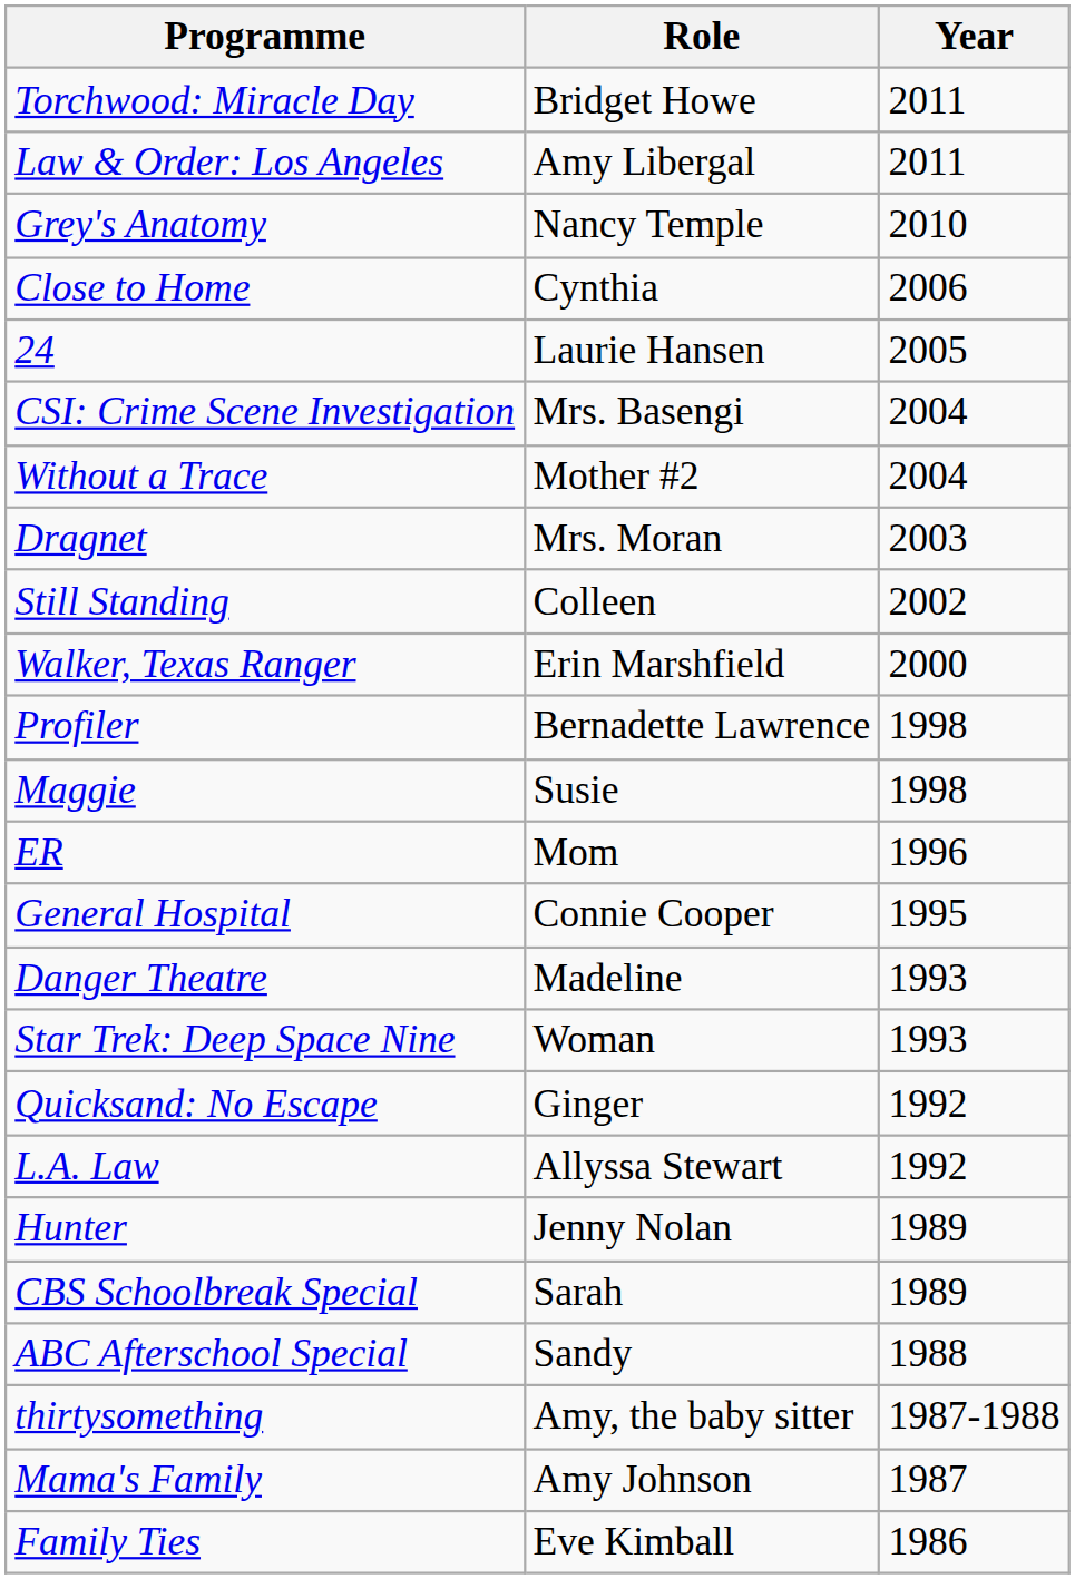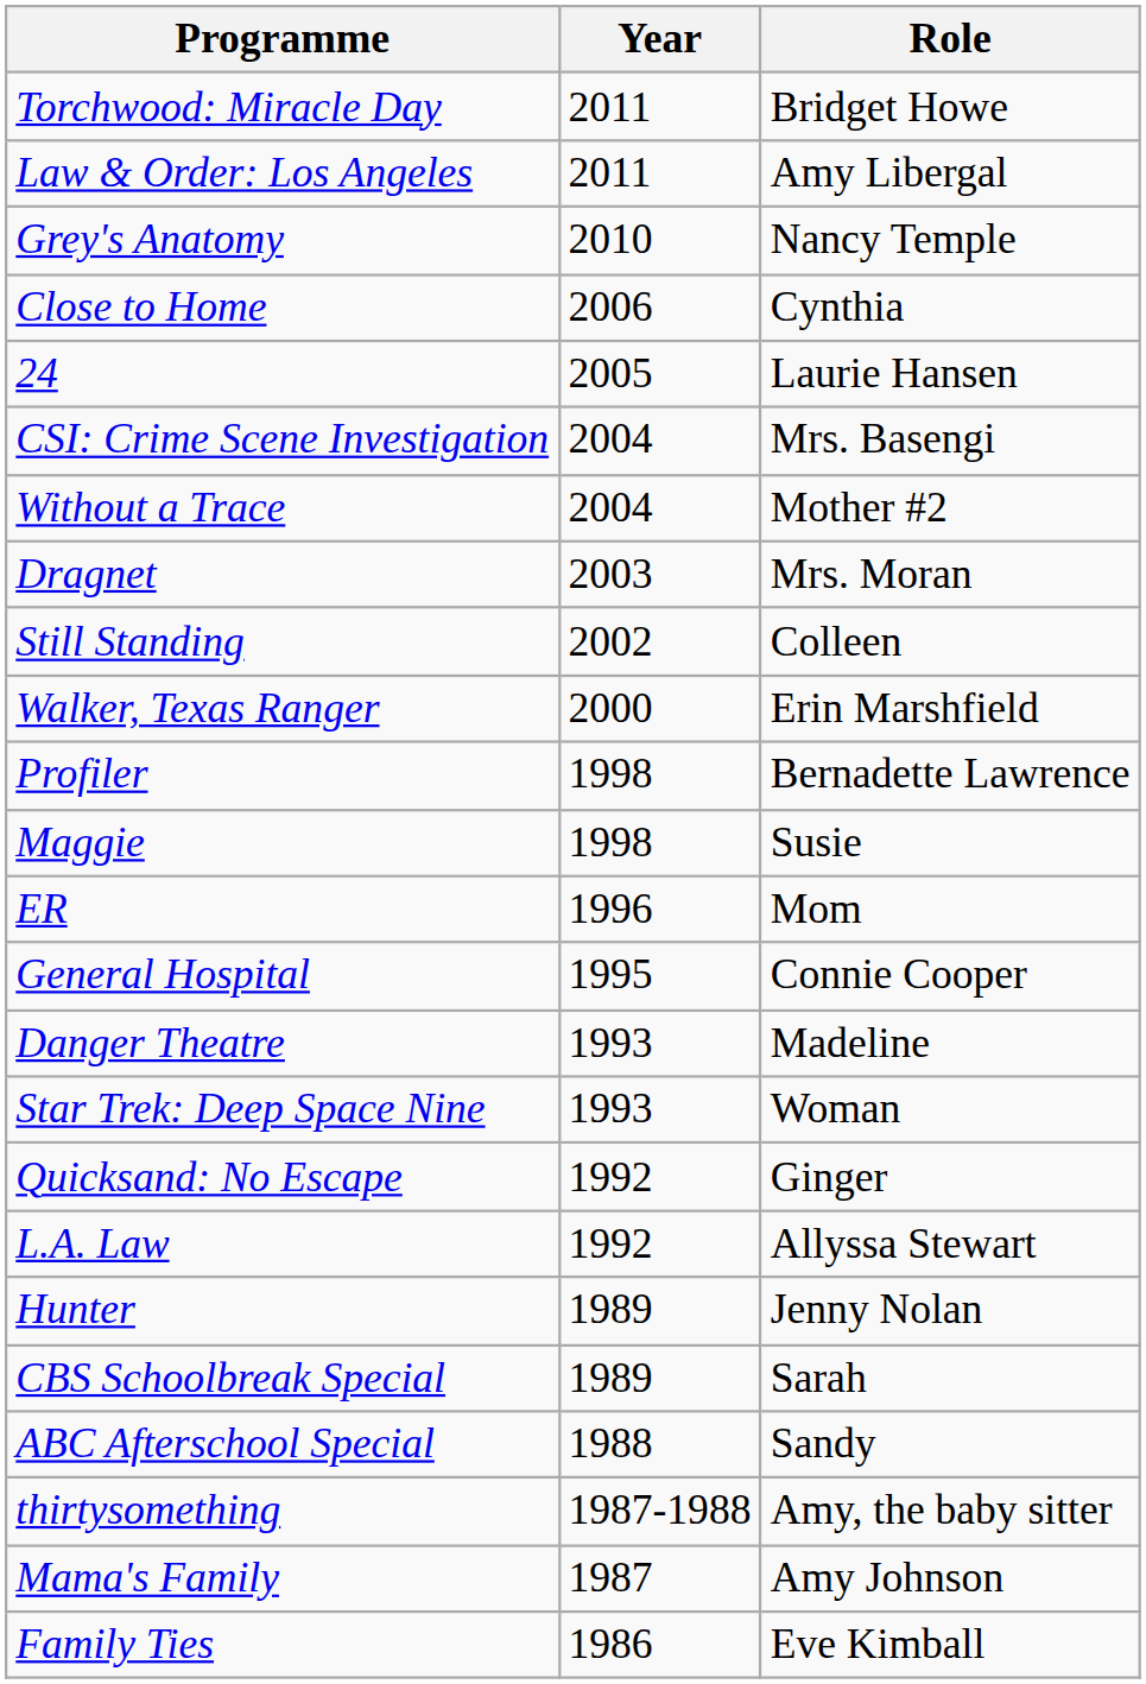columns swapped: Year <-> Role
